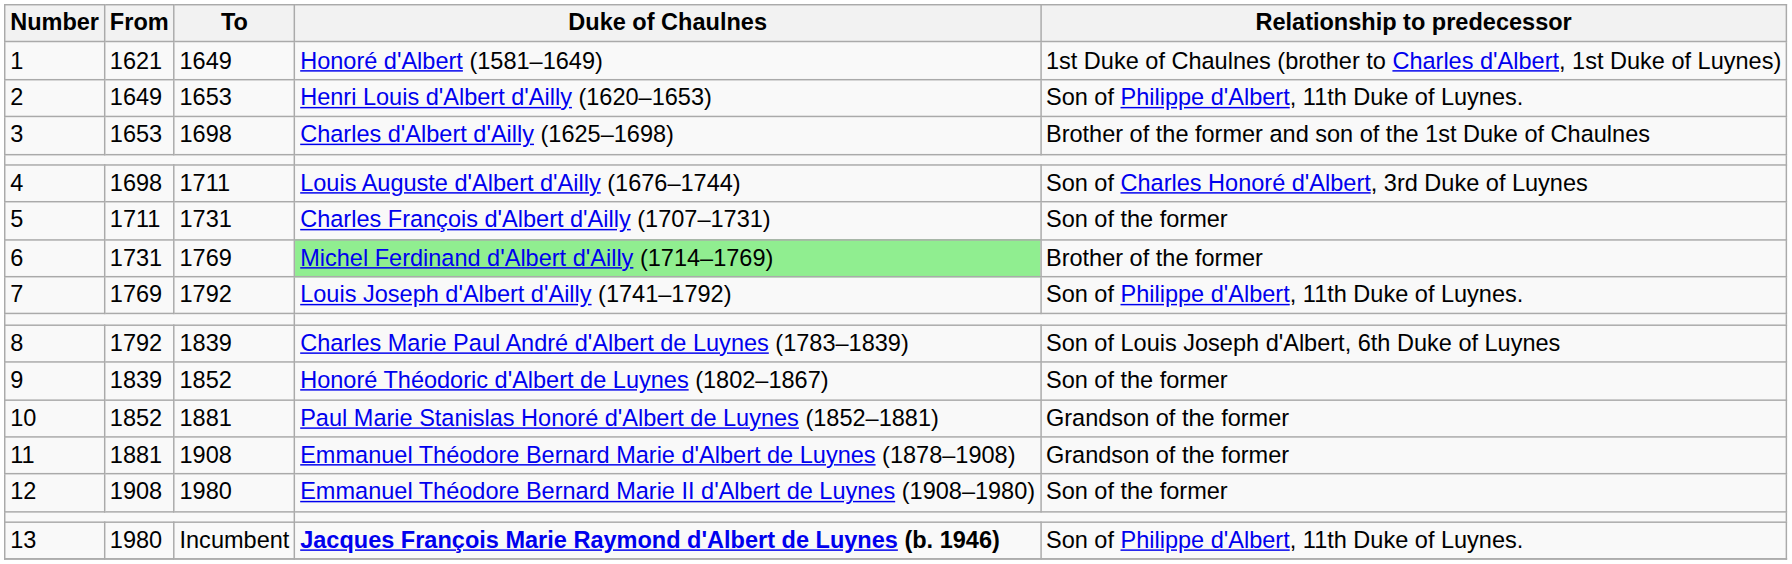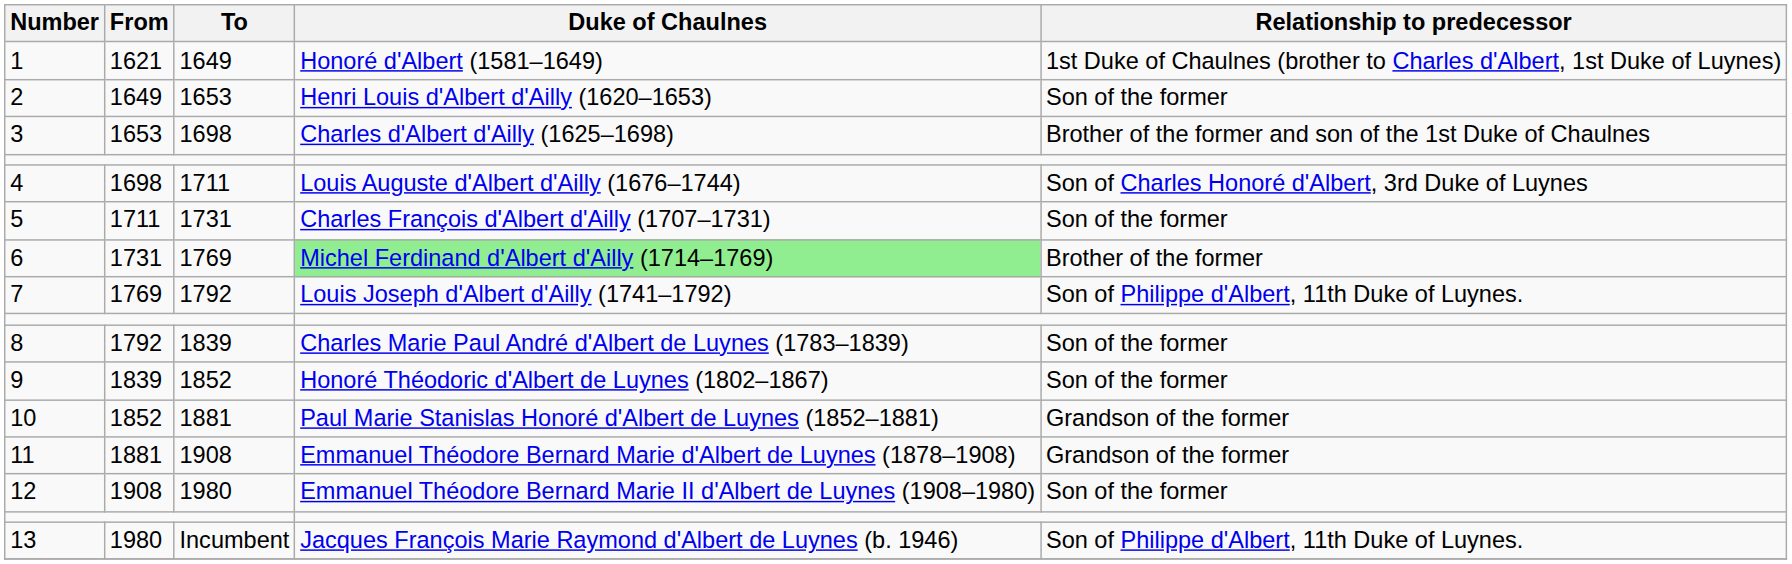2 | Relationship to predecessor: Son of Philippe d'Albert, 11th Duke of Luynes. -> Son of the former
8 | Relationship to predecessor: Son of Louis Joseph d'Albert, 6th Duke of Luynes -> Son of the former
13 | Duke of Chaulnes: bold -> normal
